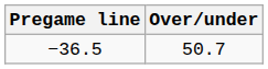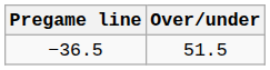−36.5 | Over/under: 50.7 -> 51.5
